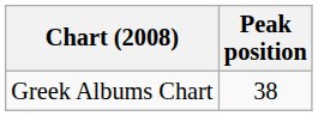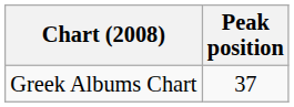Greek Albums Chart | Peak position: 38 -> 37
